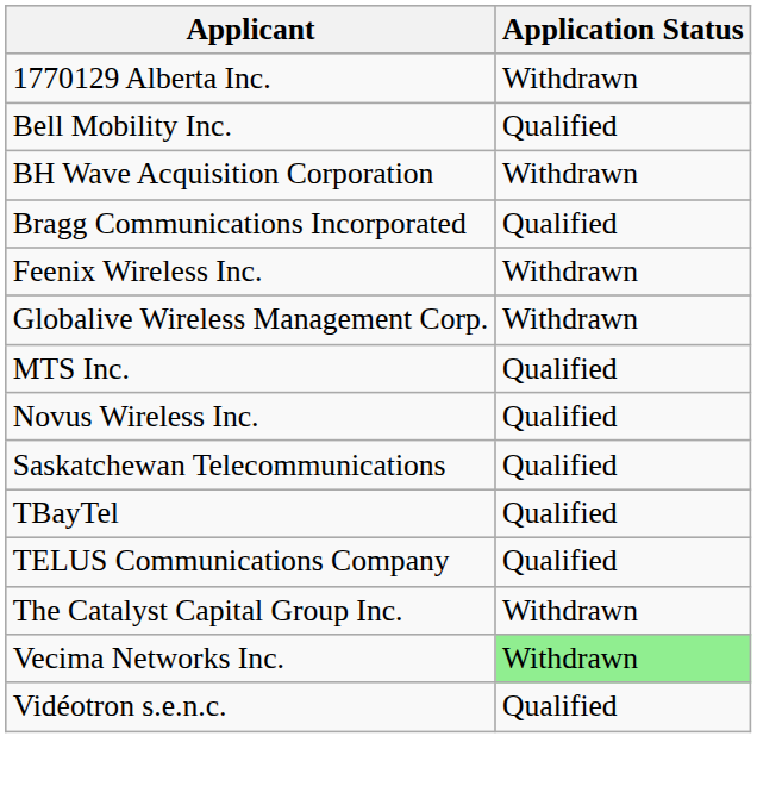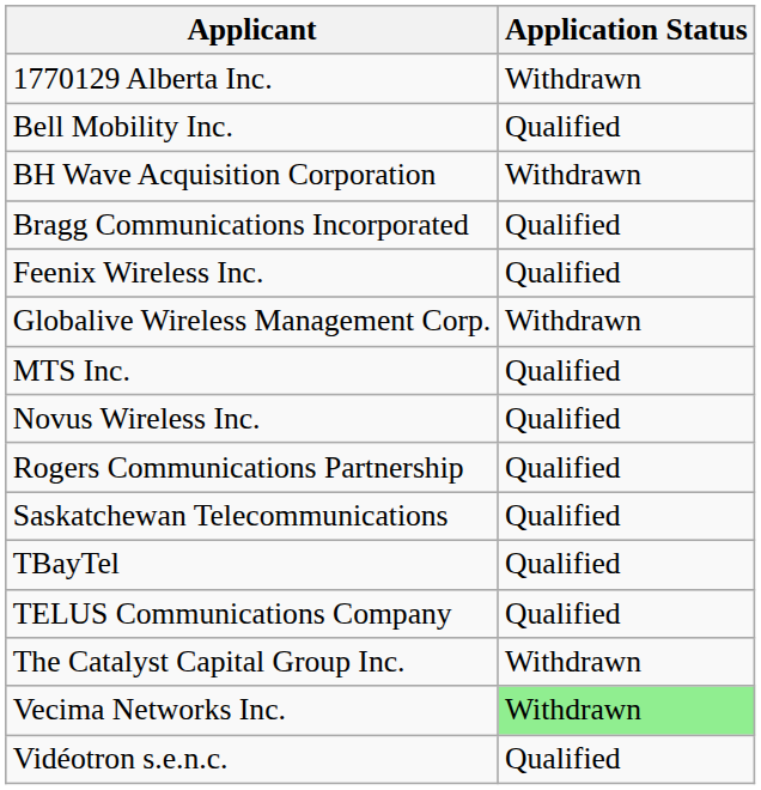Feenix Wireless Inc. | Application Status: Withdrawn -> Qualified
+ row: Rogers Communications Partnership | Qualified
